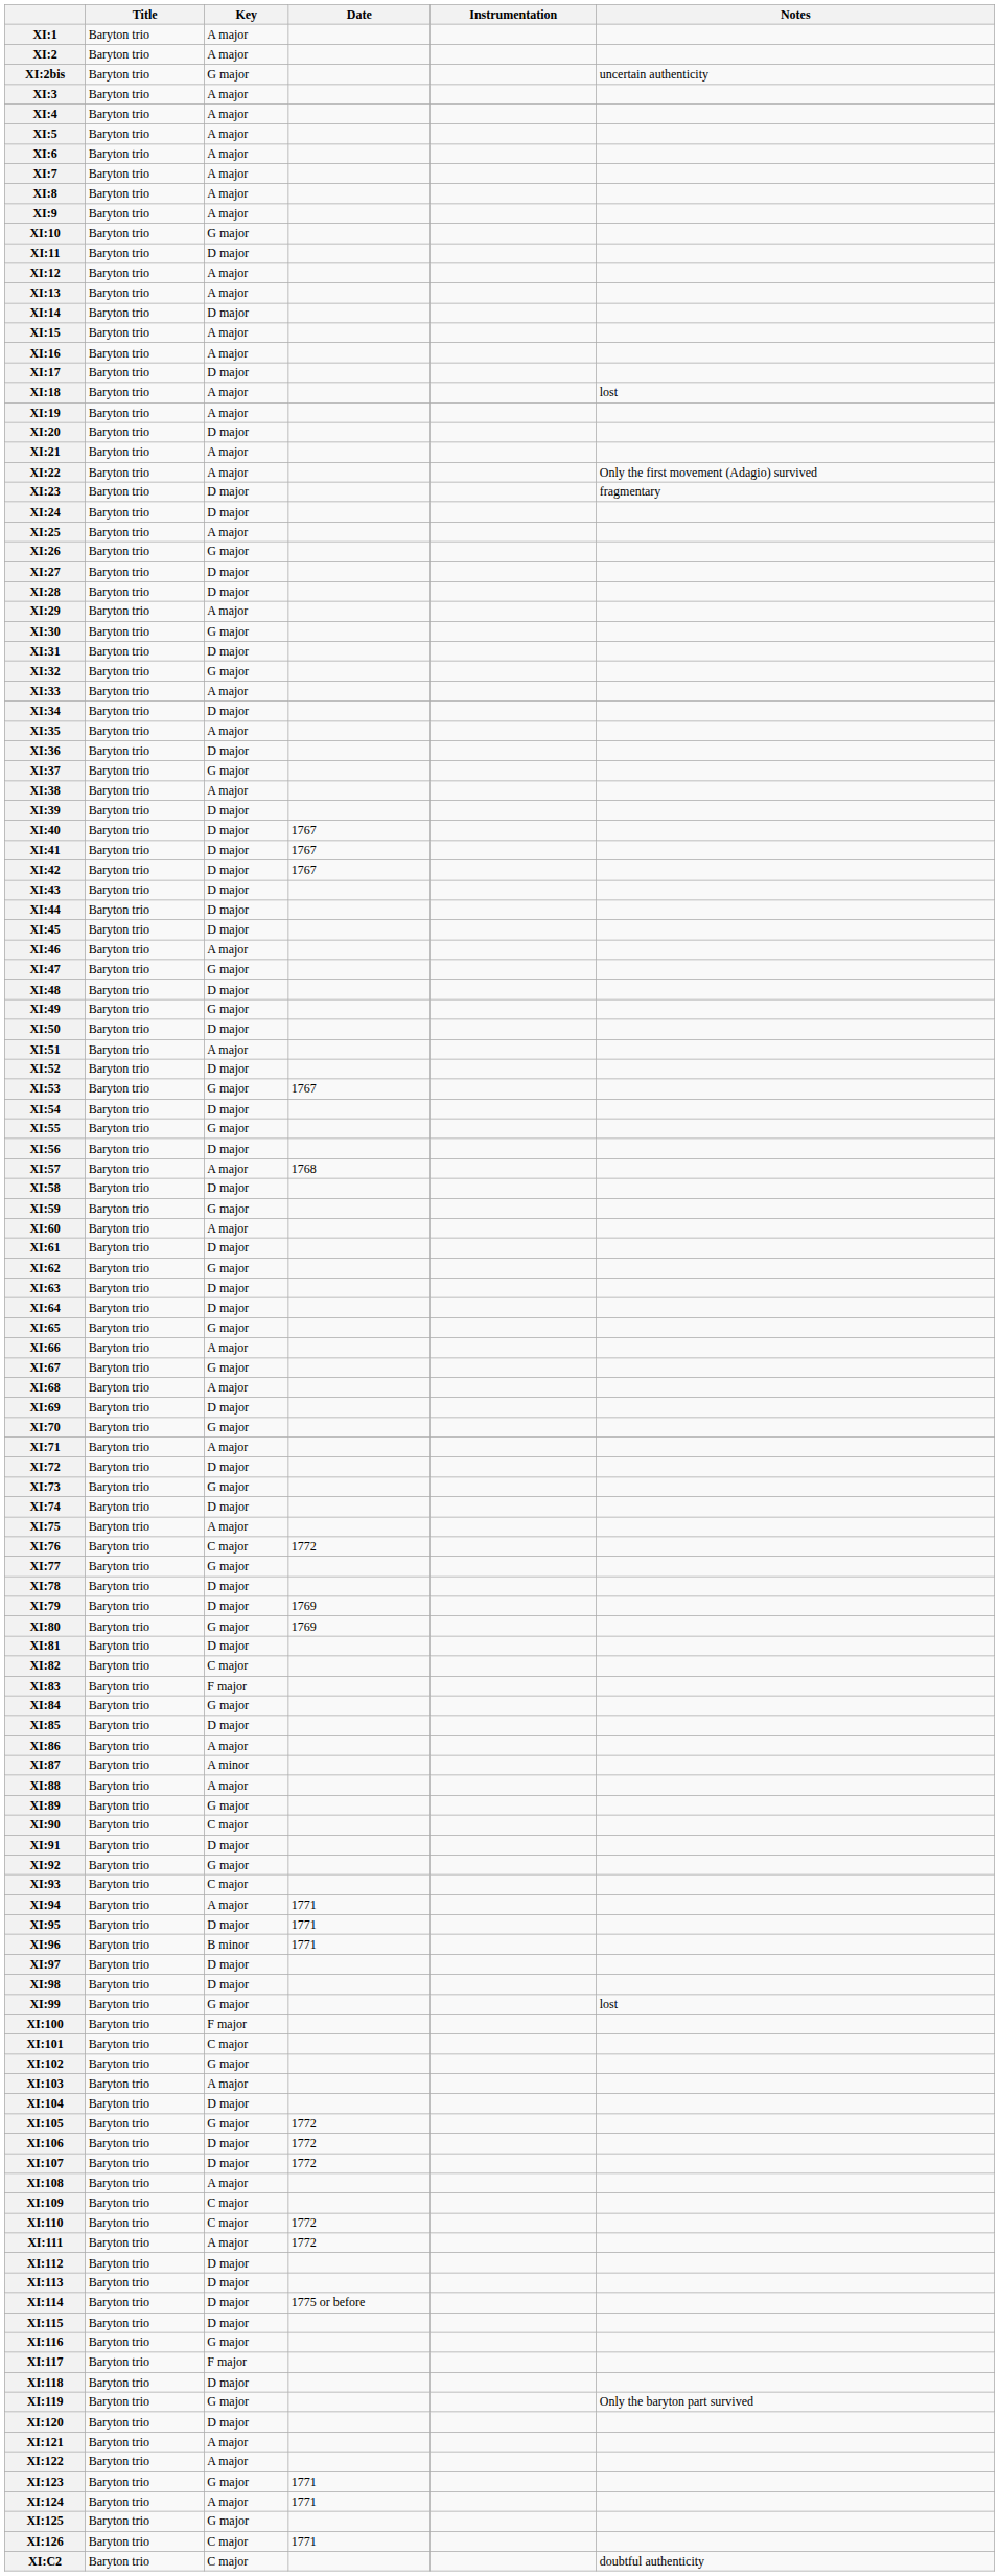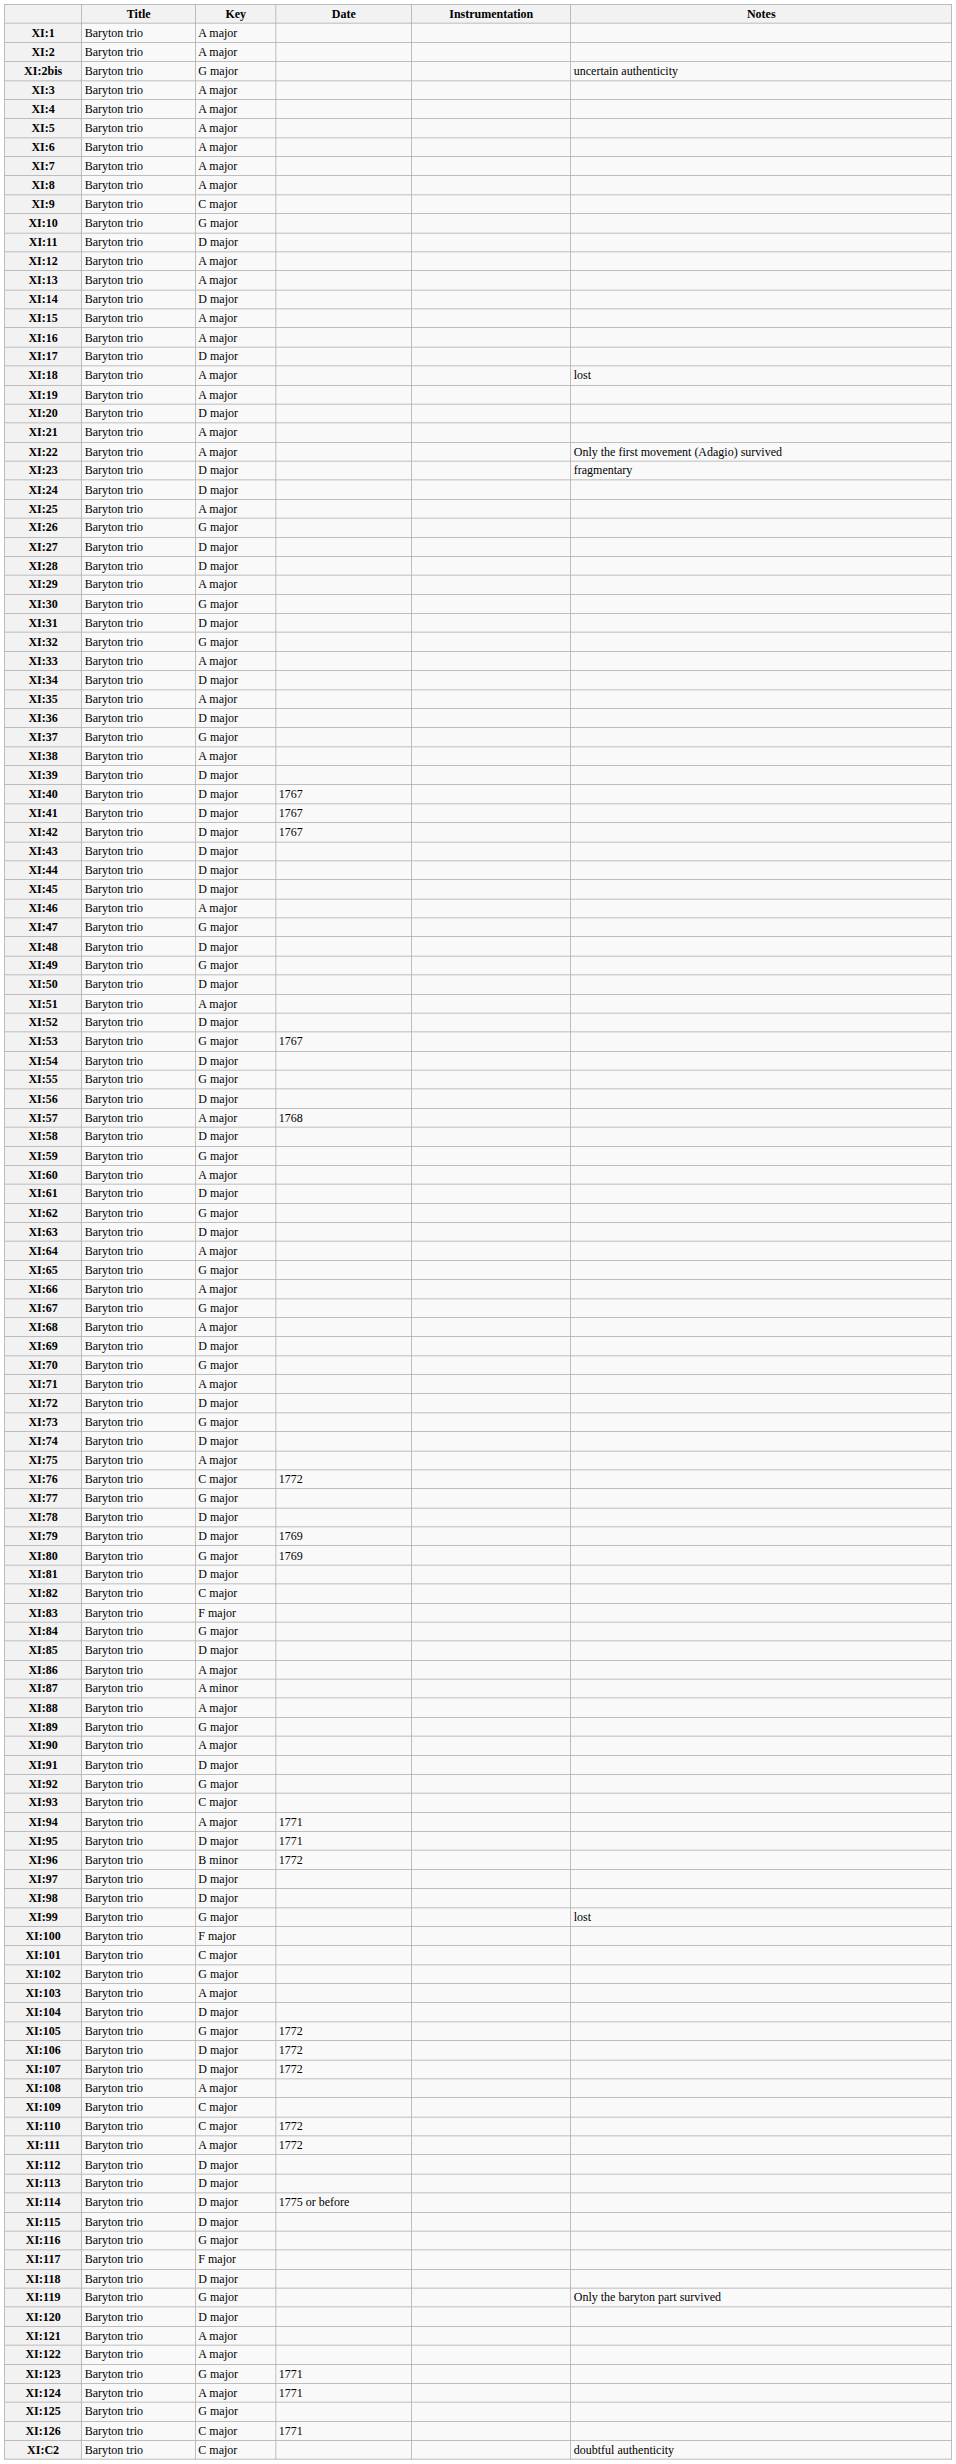XI:9 | Key: A major -> C major
XI:64 | Key: D major -> A major
XI:90 | Key: C major -> A major
XI:96 | Date: 1771 -> 1772
